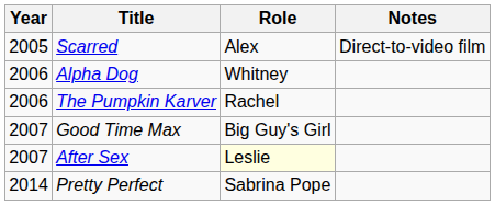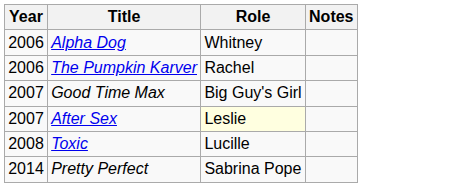- row: 2005 | Scarred | Alex | Direct-to-video film
+ row: 2008 | Toxic | Lucille
